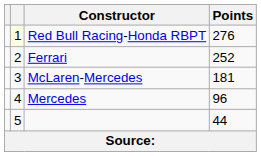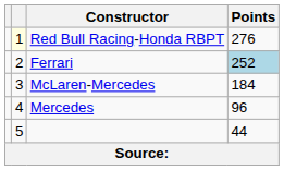Ferrari | Points: no background -> lightblue background
McLaren-Mercedes | Points: 181 -> 184
